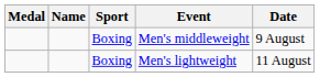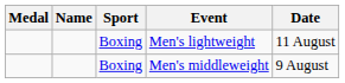rows swapped: Men's lightweight <-> Men's middleweight
